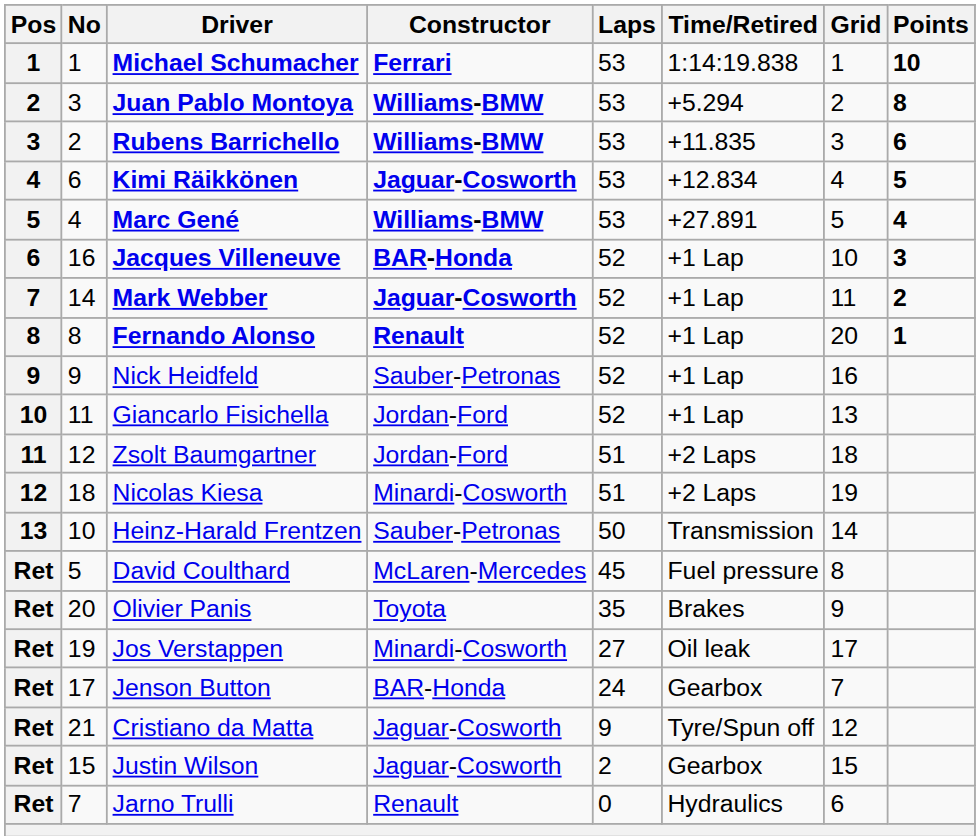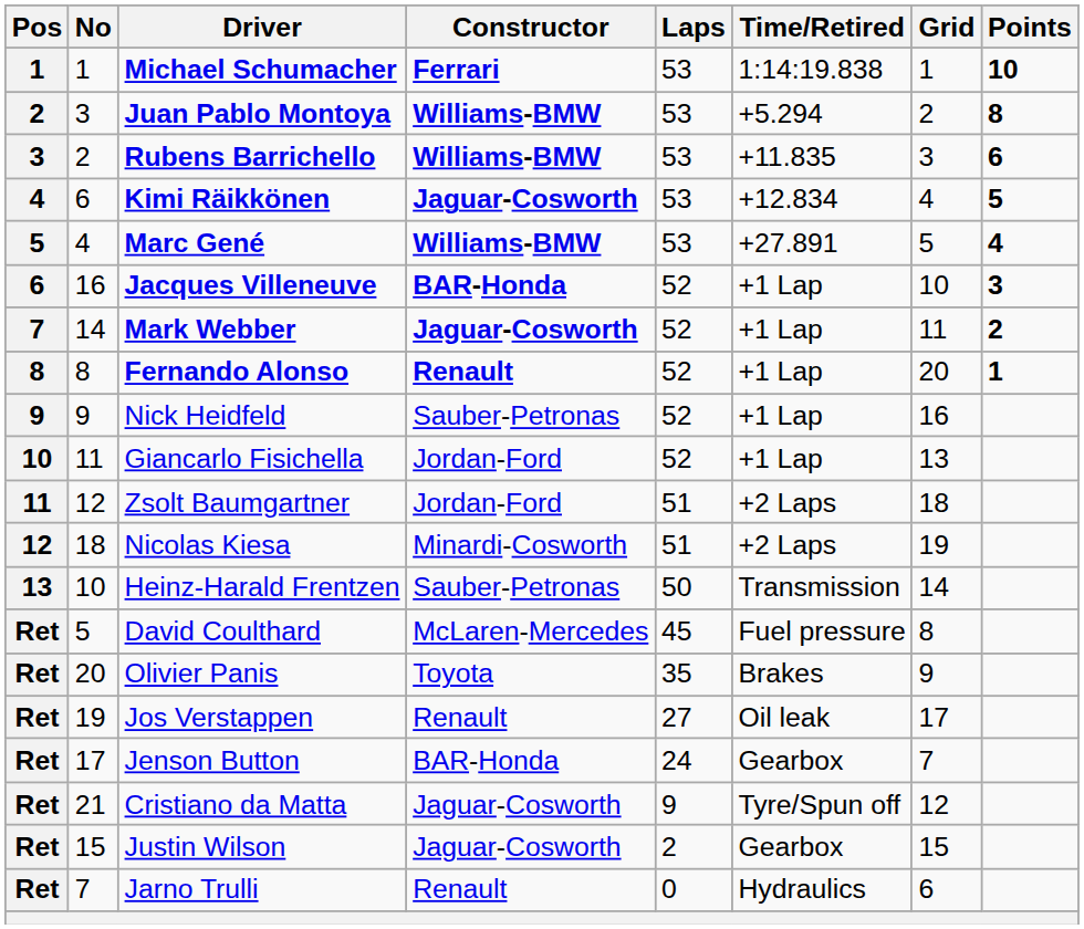Jos Verstappen | Constructor: Minardi-Cosworth -> Renault
